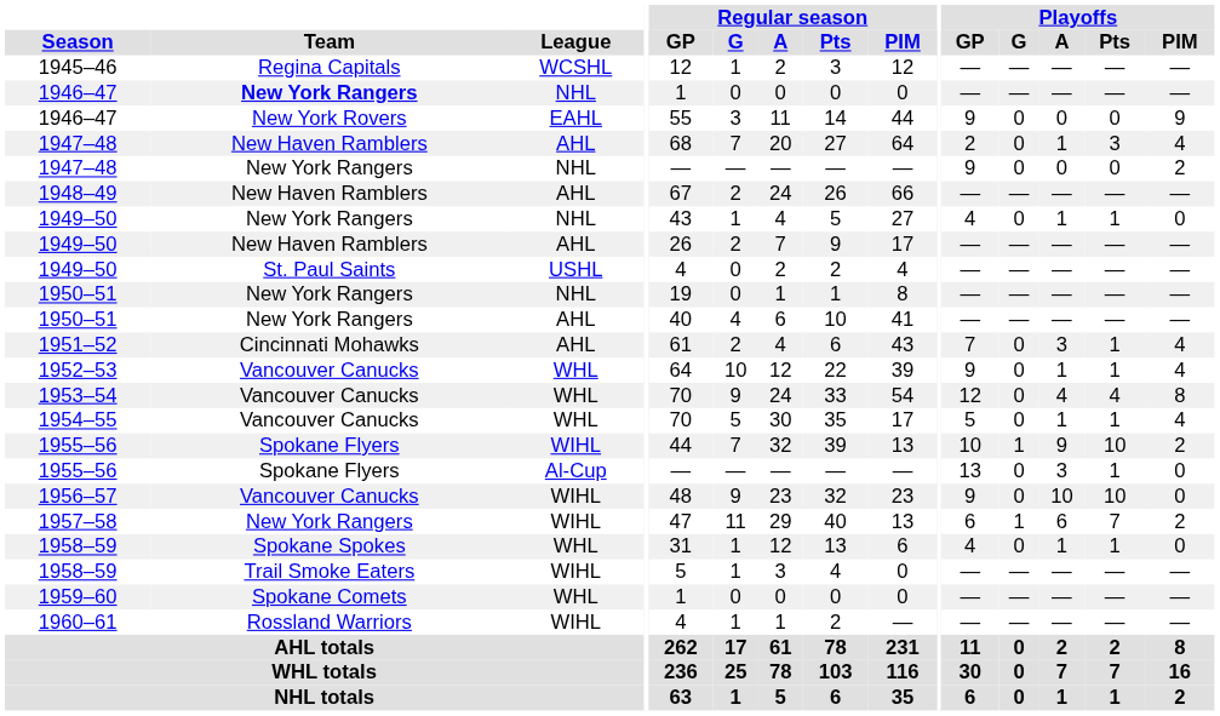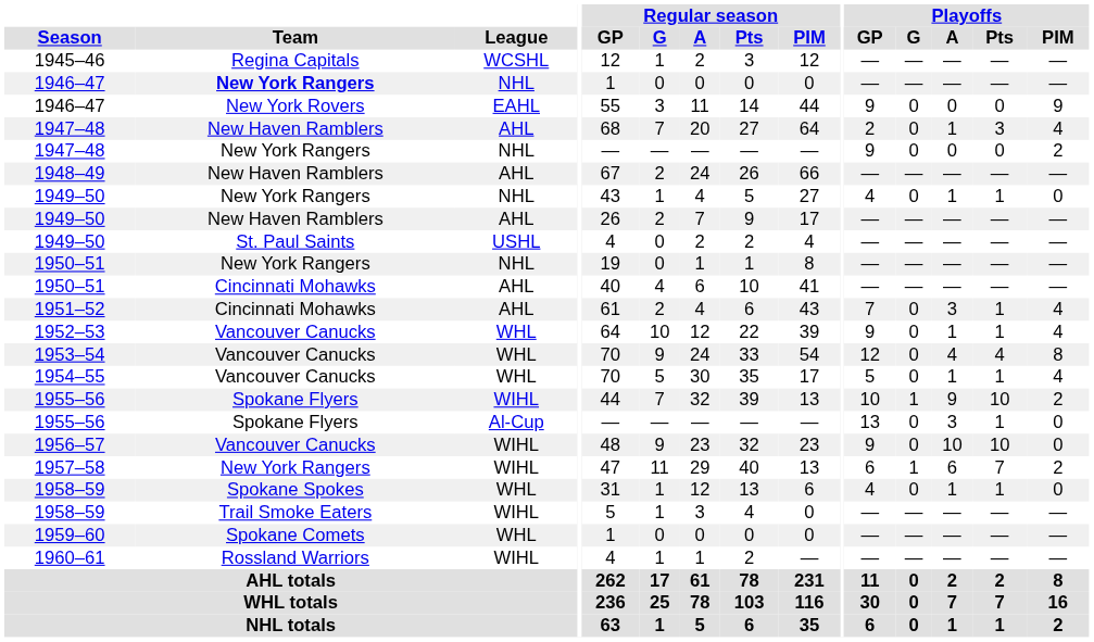1950–51 / AHL | Team: New York Rangers -> Cincinnati Mohawks
